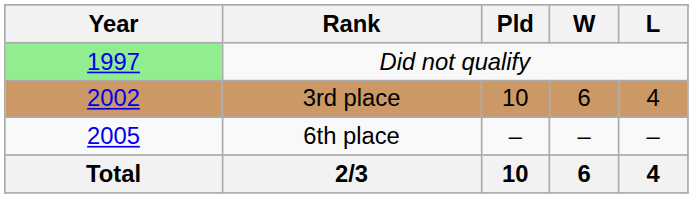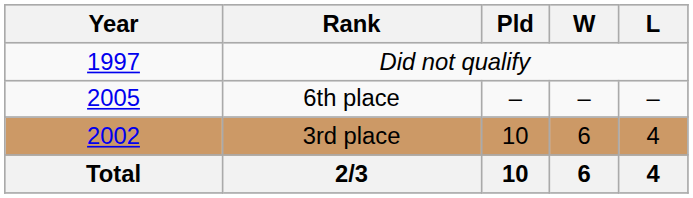Did not qualify | Year: lightgreen background -> no background
rows swapped: 3rd place <-> 6th place
